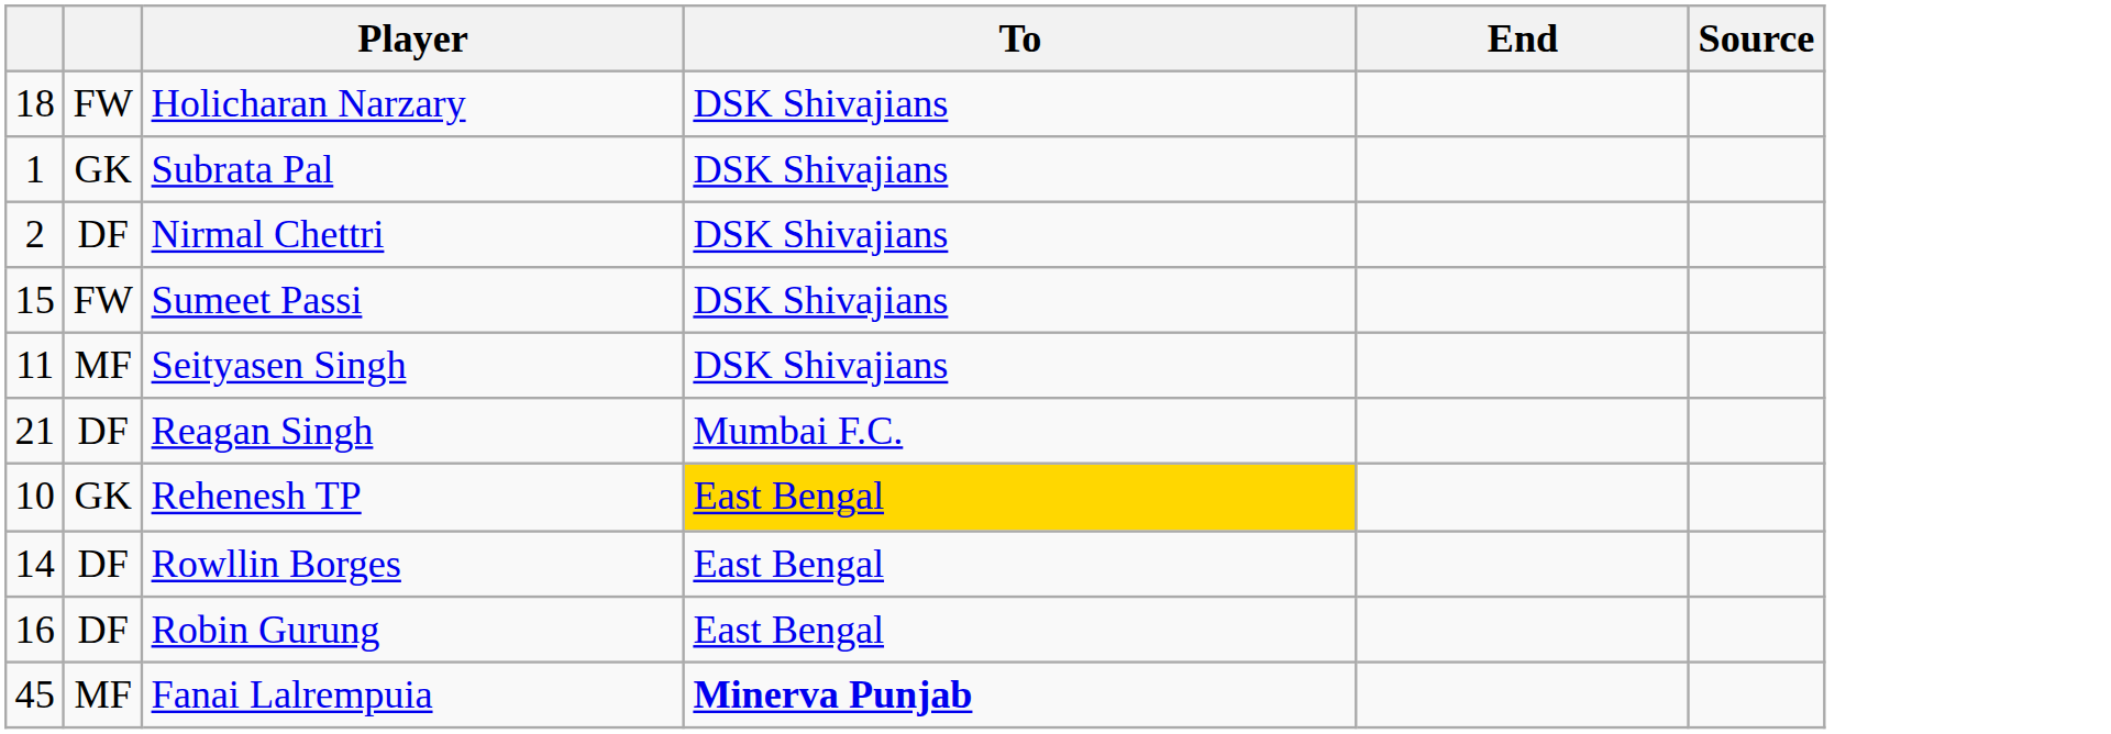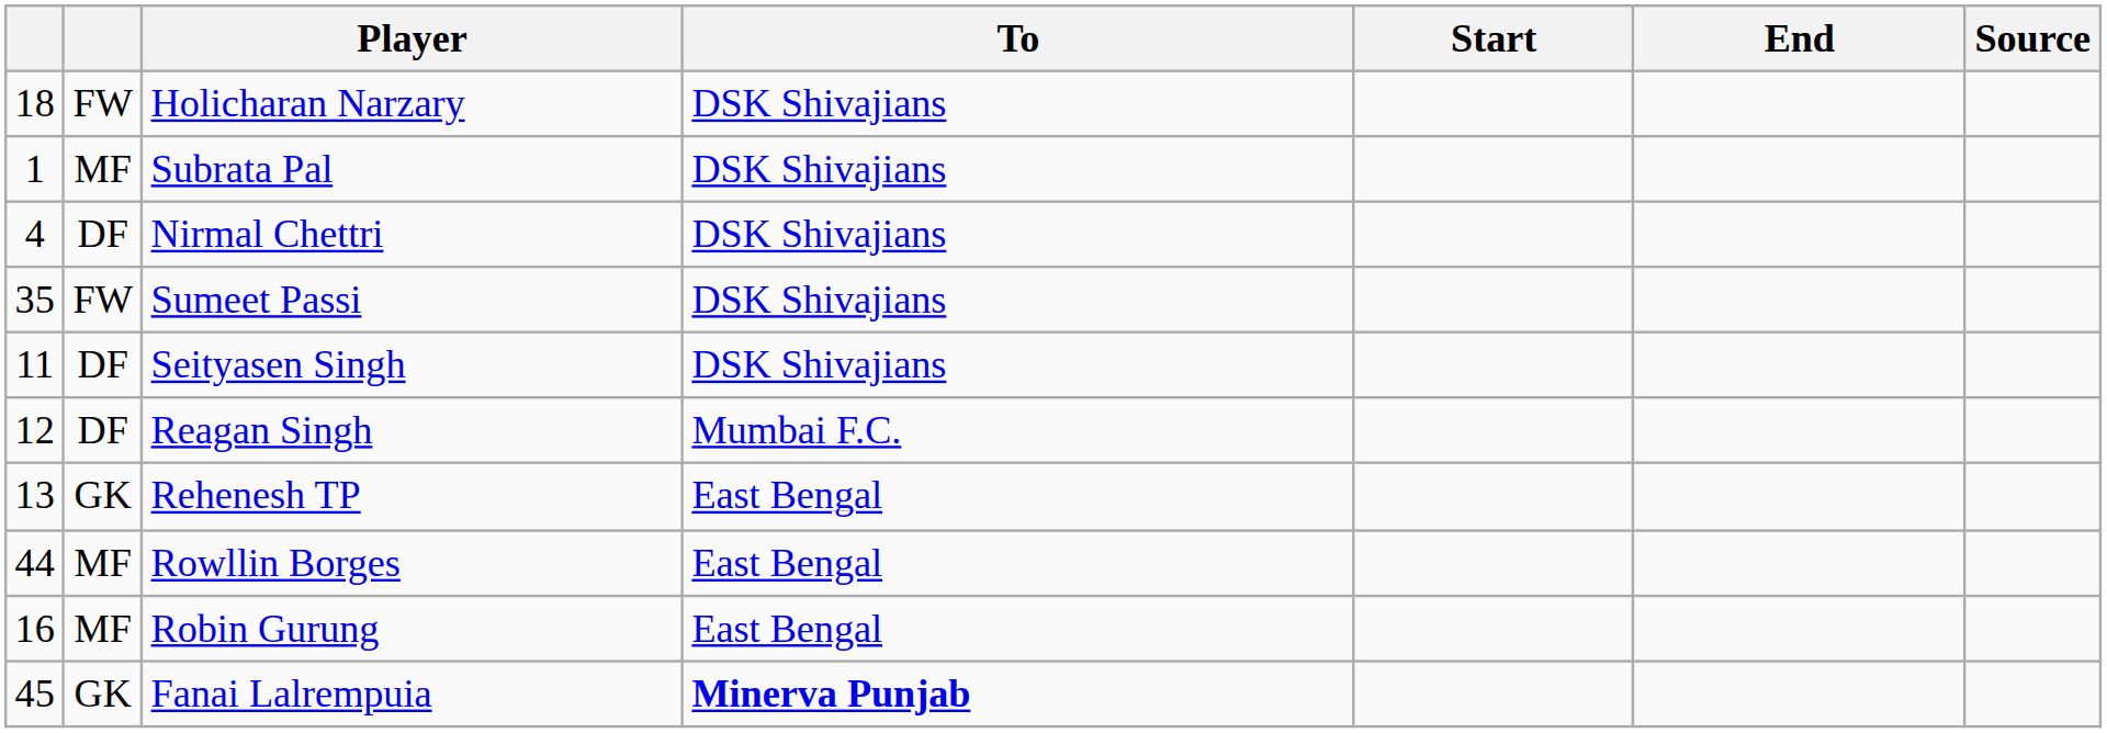+ column: Start
Subrata Pal | column 2: GK -> MF
Nirmal Chettri | column 1: 2 -> 4
Sumeet Passi | column 1: 15 -> 35
Seityasen Singh | column 2: MF -> DF
Reagan Singh | column 1: 21 -> 12
Rehenesh TP | column 1: 10 -> 13
Rehenesh TP | To: gold background -> no background
Rowllin Borges | column 1: 14 -> 44
Rowllin Borges | column 2: DF -> MF
Robin Gurung | column 2: DF -> MF
Fanai Lalrempuia | column 2: MF -> GK
